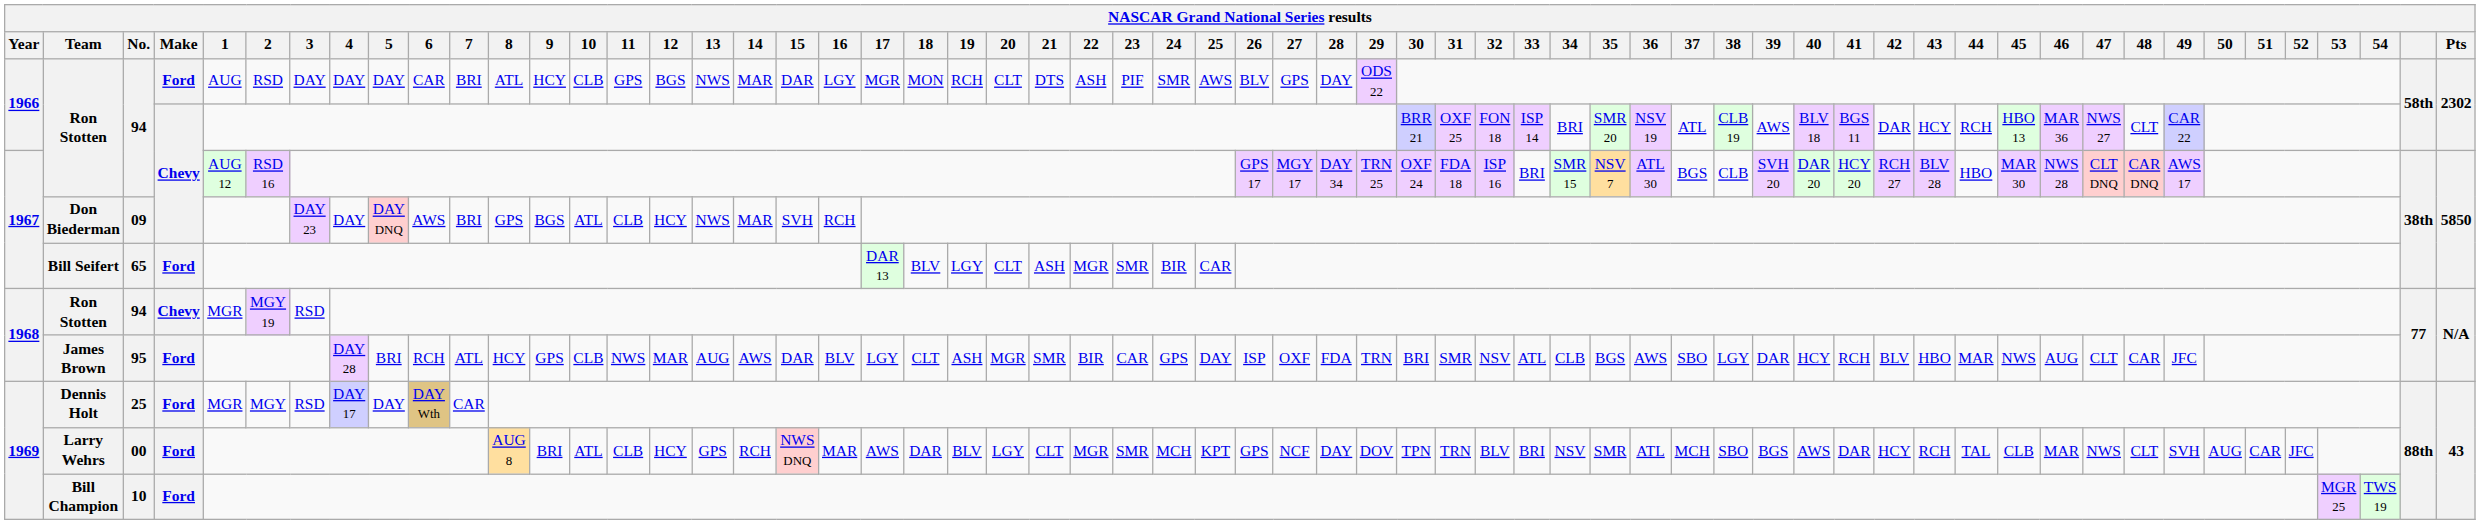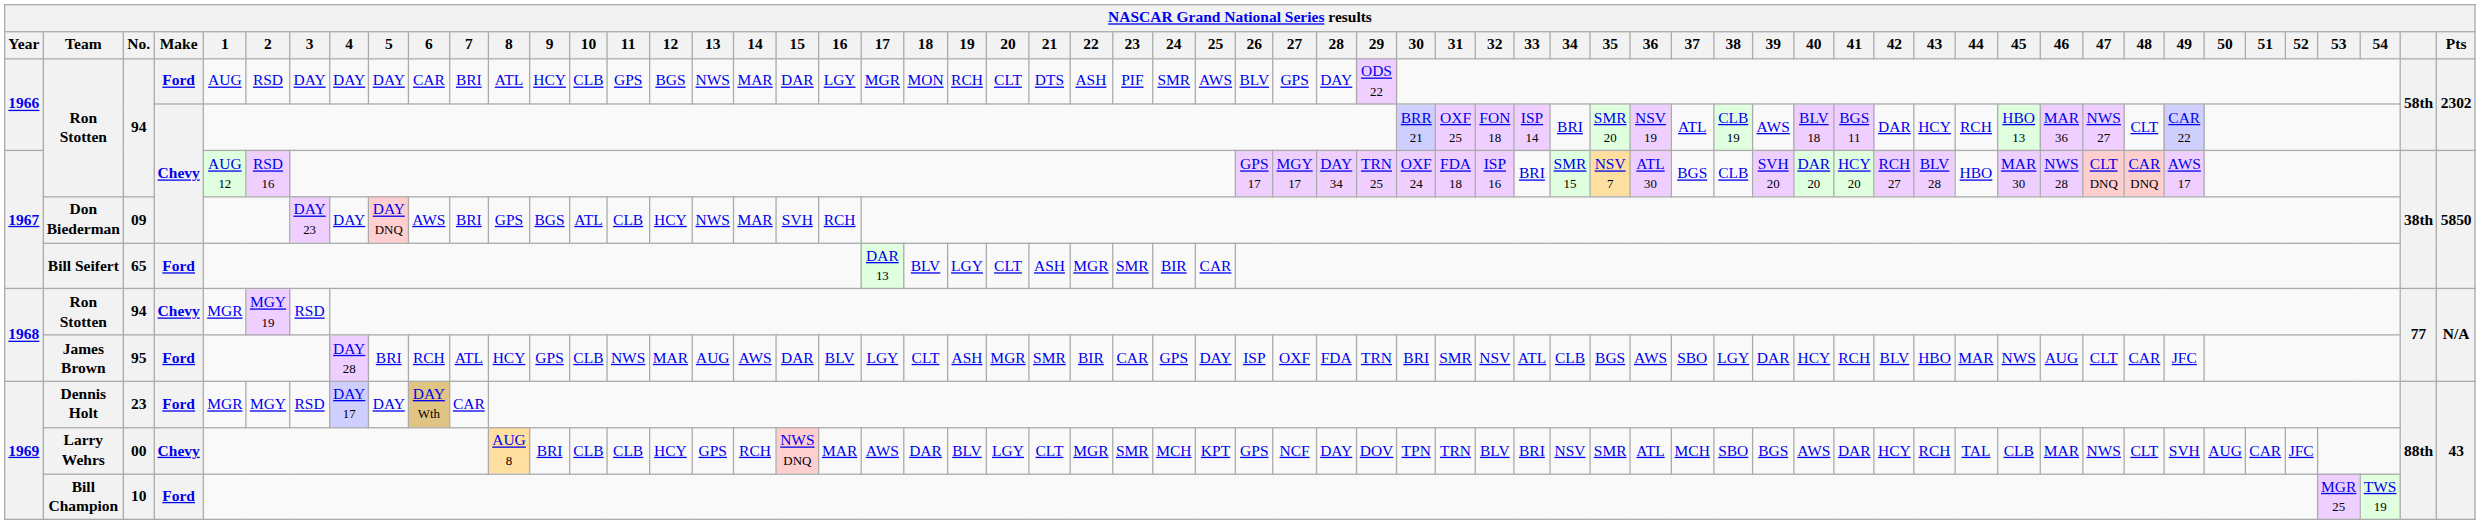Dennis Holt | No.: 25 -> 23
Larry Wehrs | Make: Ford -> Chevy
Larry Wehrs | 10: ATL -> CLB
